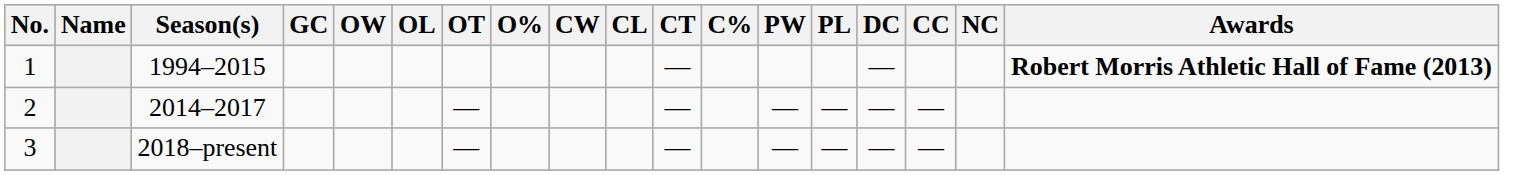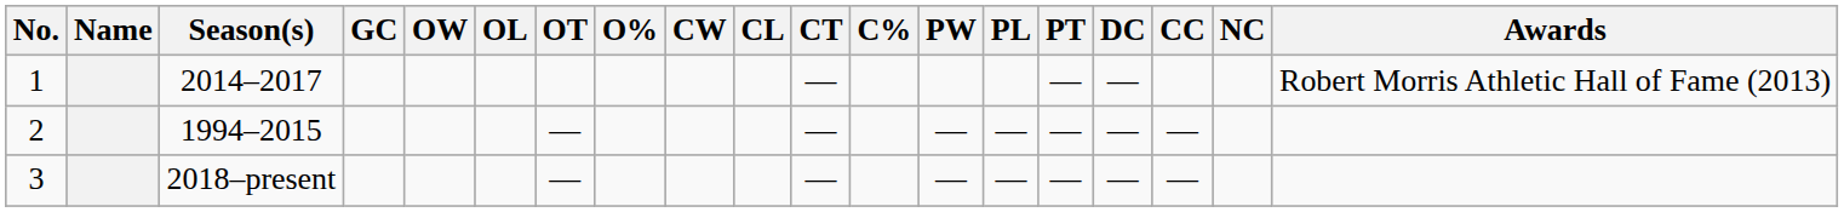+ column: PT | — | — | —
1 | Season(s): 1994–2015 -> 2014–2017
1 | Awards: bold -> normal
2 | Season(s): 2014–2017 -> 1994–2015
